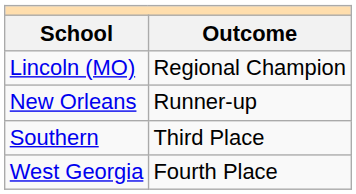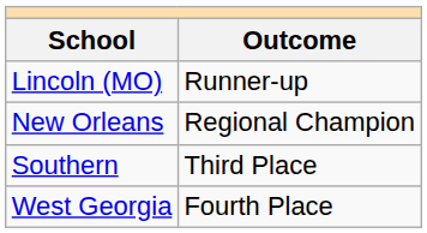Lincoln (MO) | Outcome: Regional Champion -> Runner-up
New Orleans | Outcome: Runner-up -> Regional Champion
